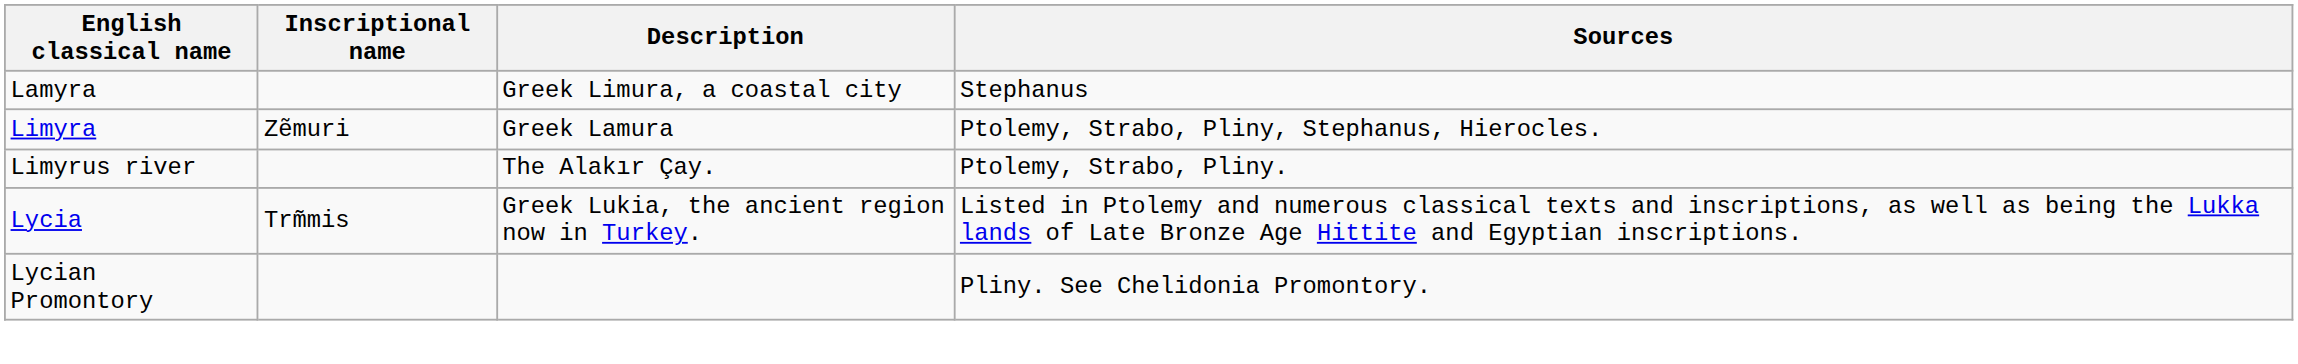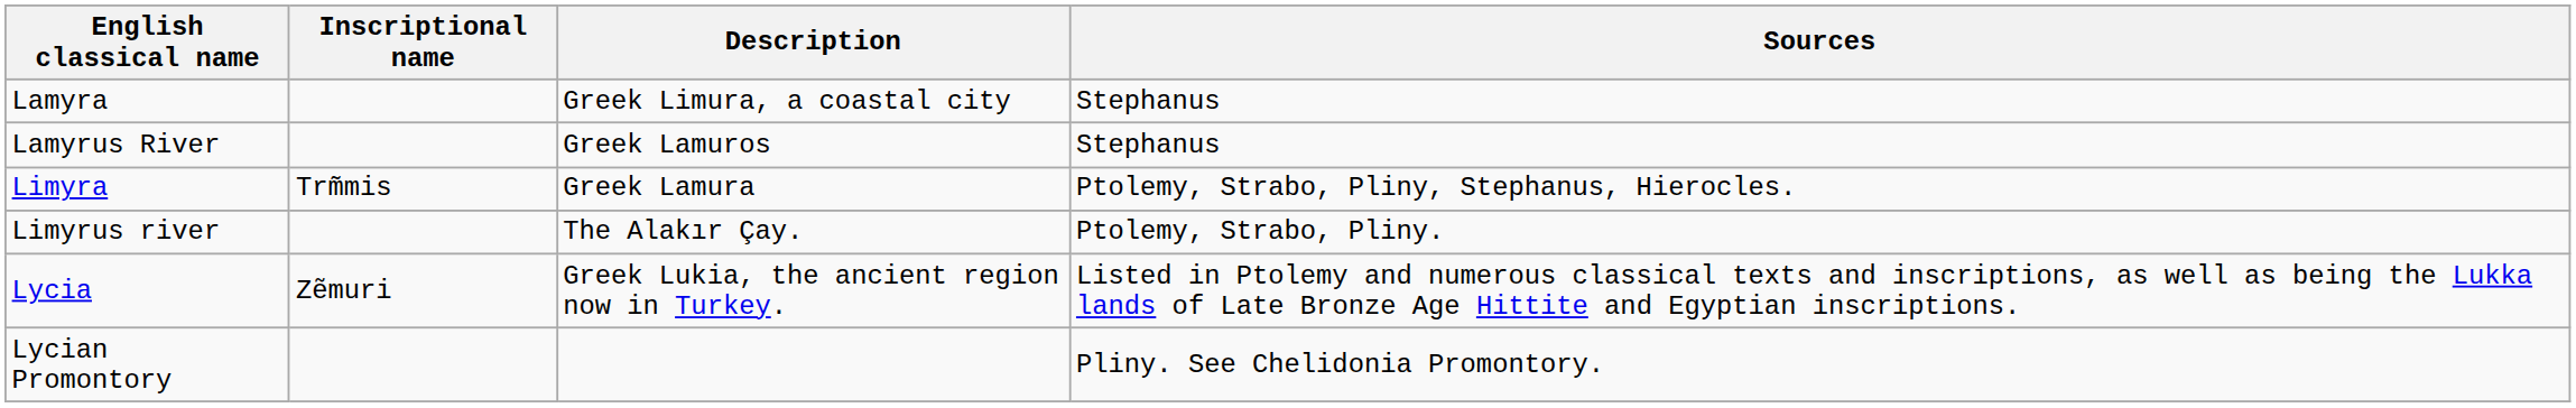+ row: Lamyrus River | Greek Lamuros | Stephanus
Limyra | Inscriptional name: Zẽmuri -> Trm̃mis
Lycia | Inscriptional name: Trm̃mis -> Zẽmuri
